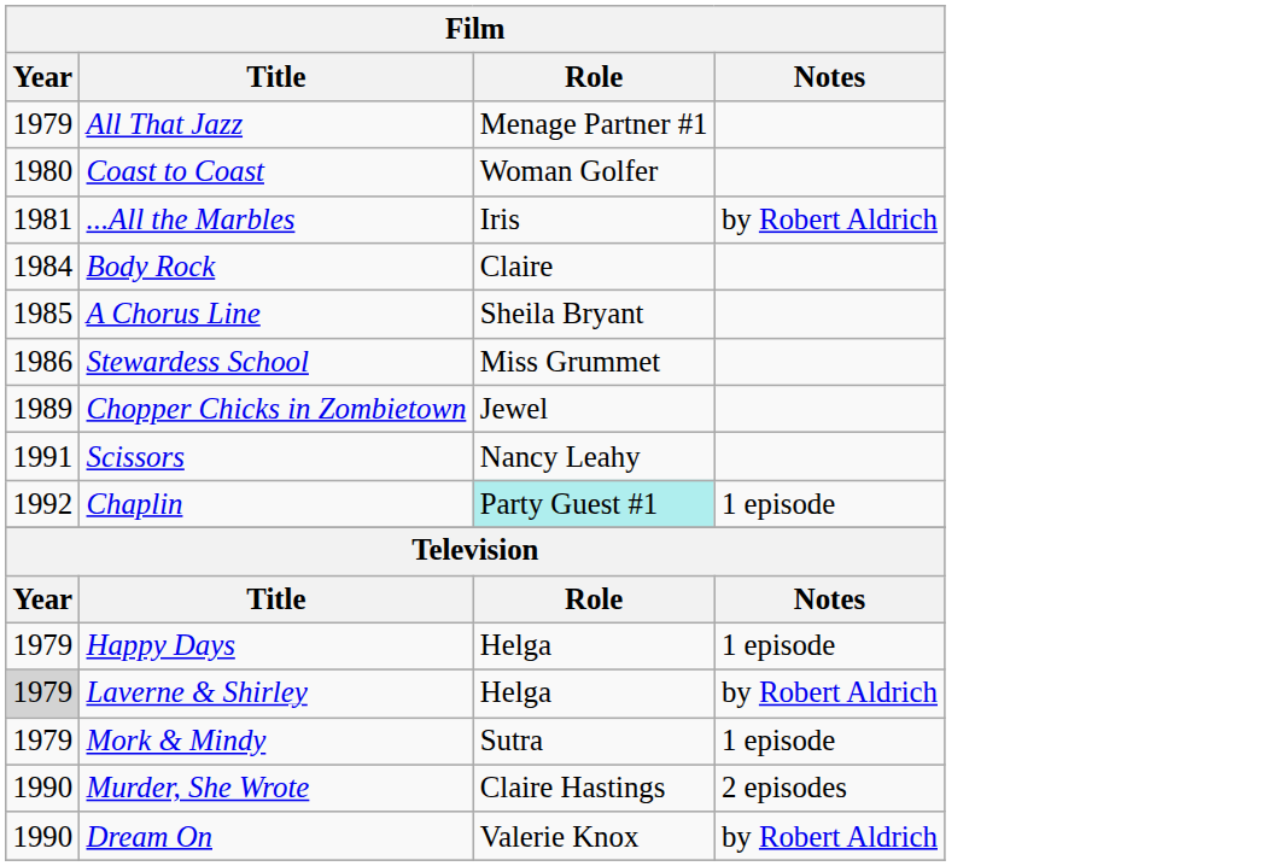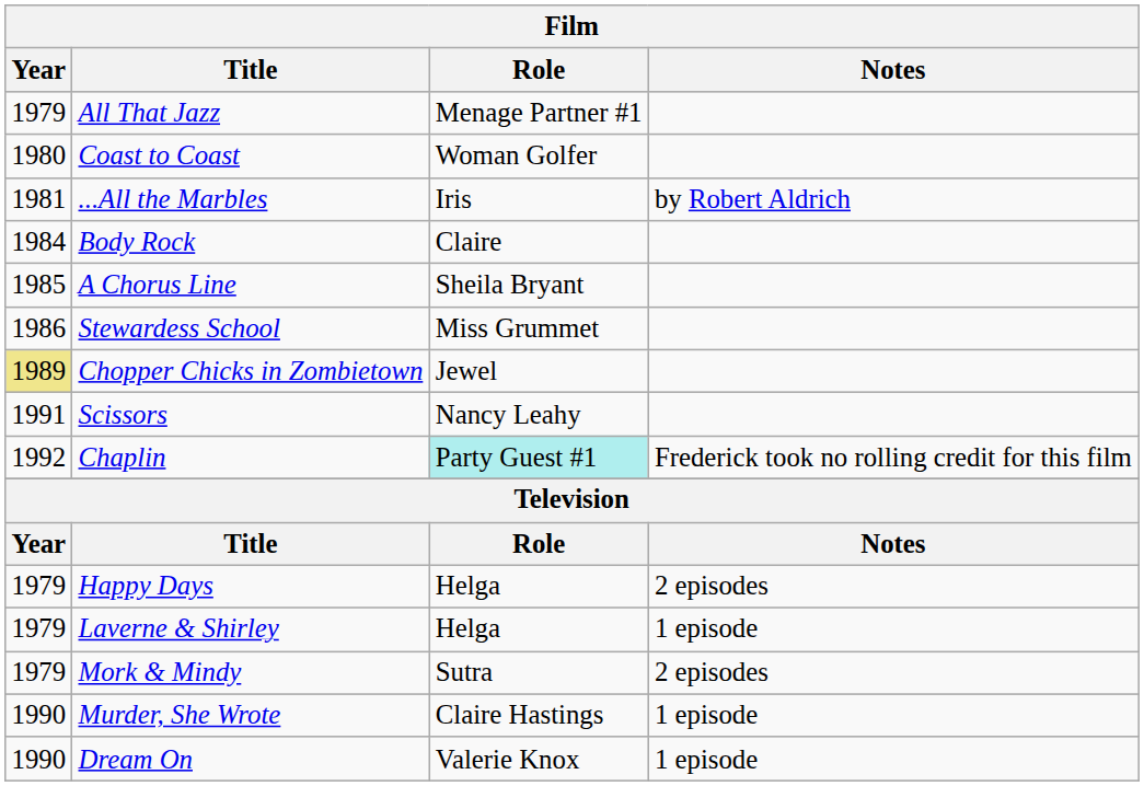Chopper Chicks in Zombietown | Year: no background -> khaki background
Chaplin | Notes: 1 episode -> Frederick took no rolling credit for this film
Happy Days | Notes: 1 episode -> 2 episodes
Laverne & Shirley | Year: lightgrey background -> no background
Laverne & Shirley | Notes: by Robert Aldrich -> 1 episode
Mork & Mindy | Notes: 1 episode -> 2 episodes
Murder, She Wrote | Notes: 2 episodes -> 1 episode
Dream On | Notes: by Robert Aldrich -> 1 episode
